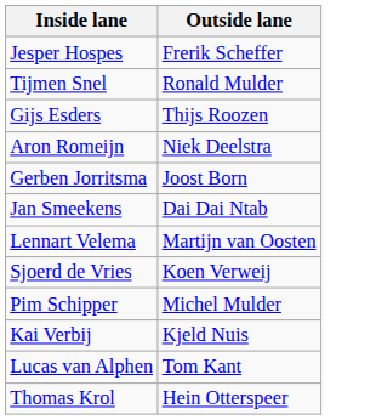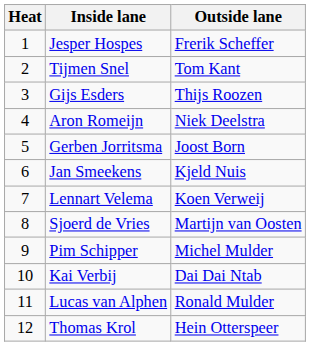+ column: Heat | 1 | 2 | 3 | 4 | 5 | 6 | 7 | 8 | 9 | 10 | 11 | 12
Tijmen Snel | Outside lane: Ronald Mulder -> Tom Kant
Jan Smeekens | Outside lane: Dai Dai Ntab -> Kjeld Nuis
Lennart Velema | Outside lane: Martijn van Oosten -> Koen Verweij
Sjoerd de Vries | Outside lane: Koen Verweij -> Martijn van Oosten
Kai Verbij | Outside lane: Kjeld Nuis -> Dai Dai Ntab
Lucas van Alphen | Outside lane: Tom Kant -> Ronald Mulder
